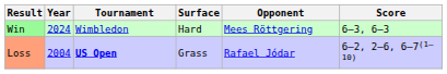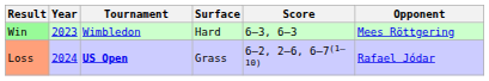columns swapped: Opponent <-> Score
Win | Year: 2024 -> 2023
Loss | Year: 2004 -> 2024
